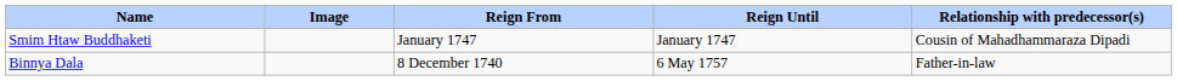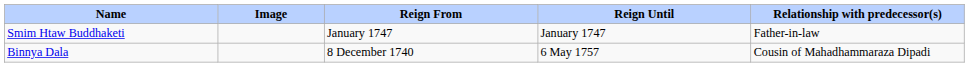Smim Htaw Buddhaketi | Relationship with predecessor(s): Cousin of Mahadhammaraza Dipadi -> Father-in-law
Binnya Dala | Relationship with predecessor(s): Father-in-law -> Cousin of Mahadhammaraza Dipadi
